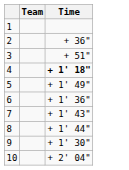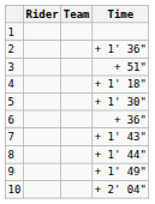+ column: Rider
2 | Time: + 36" -> + 1' 36"
4 | Time: bold -> normal
5 | Time: + 1' 49" -> + 1' 30"
6 | Time: + 1' 36" -> + 36"
9 | Time: + 1' 30" -> + 1' 49"
